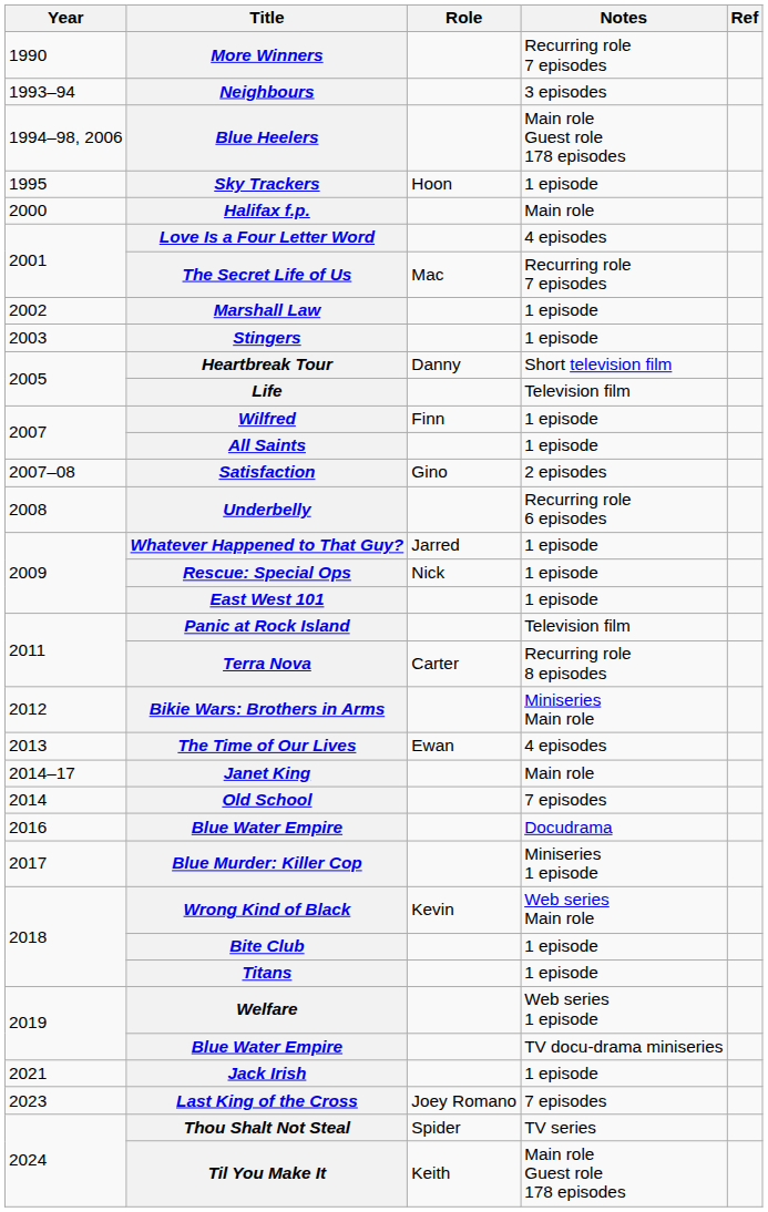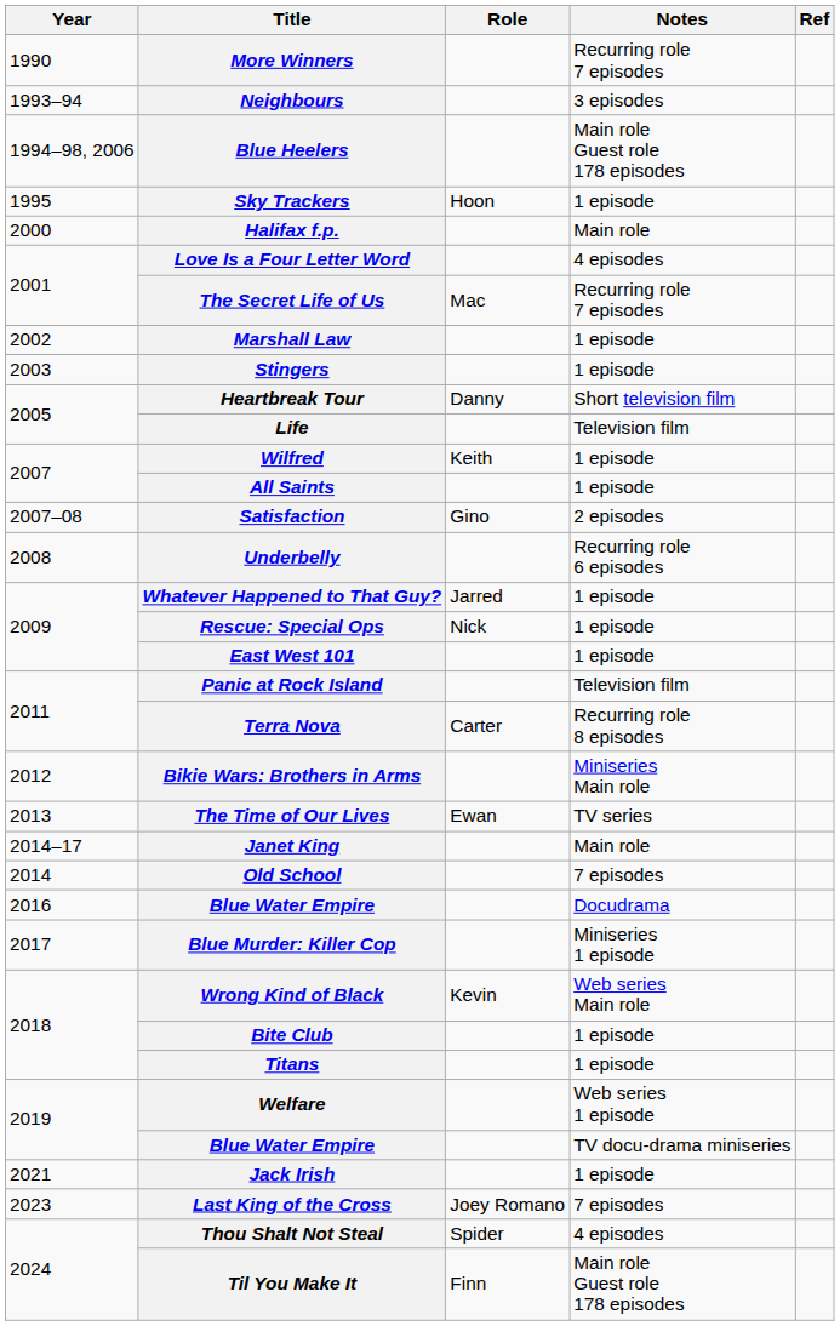Wilfred | Role: Finn -> Keith
The Time of Our Lives | Notes: 4 episodes -> TV series
Thou Shalt Not Steal | Notes: TV series -> 4 episodes
Til You Make It | Role: Keith -> Finn
